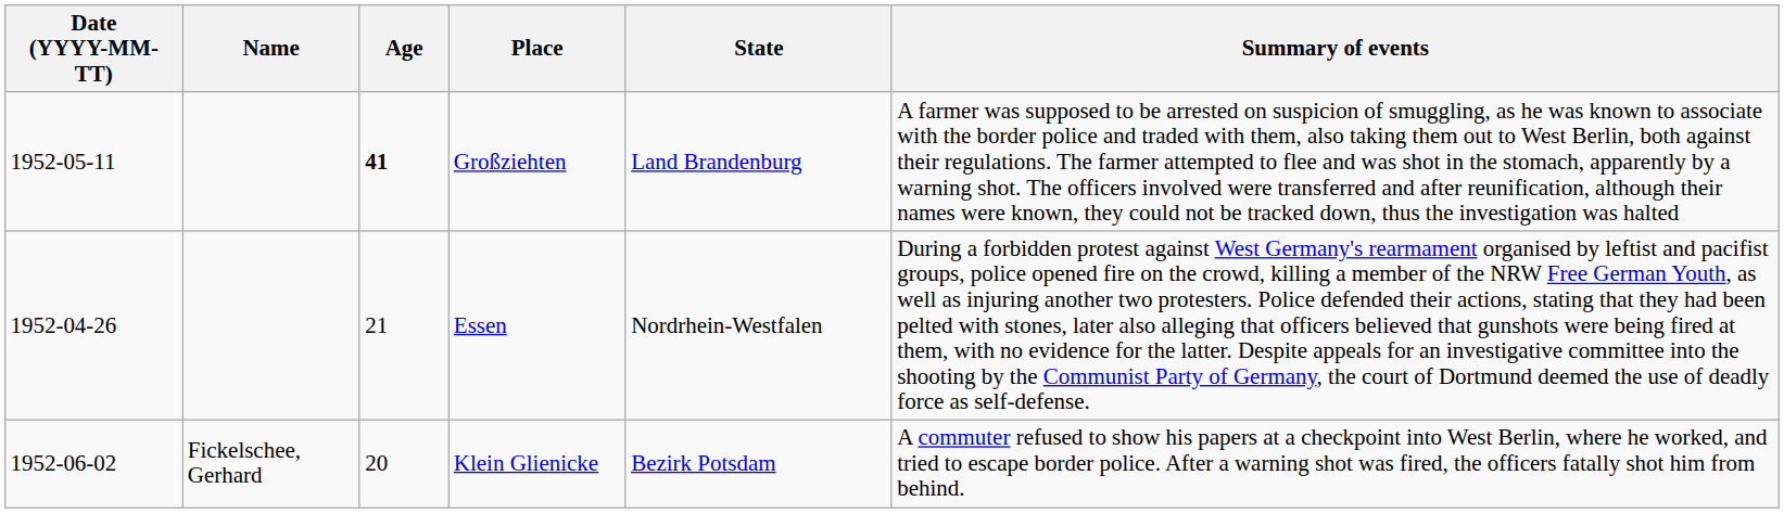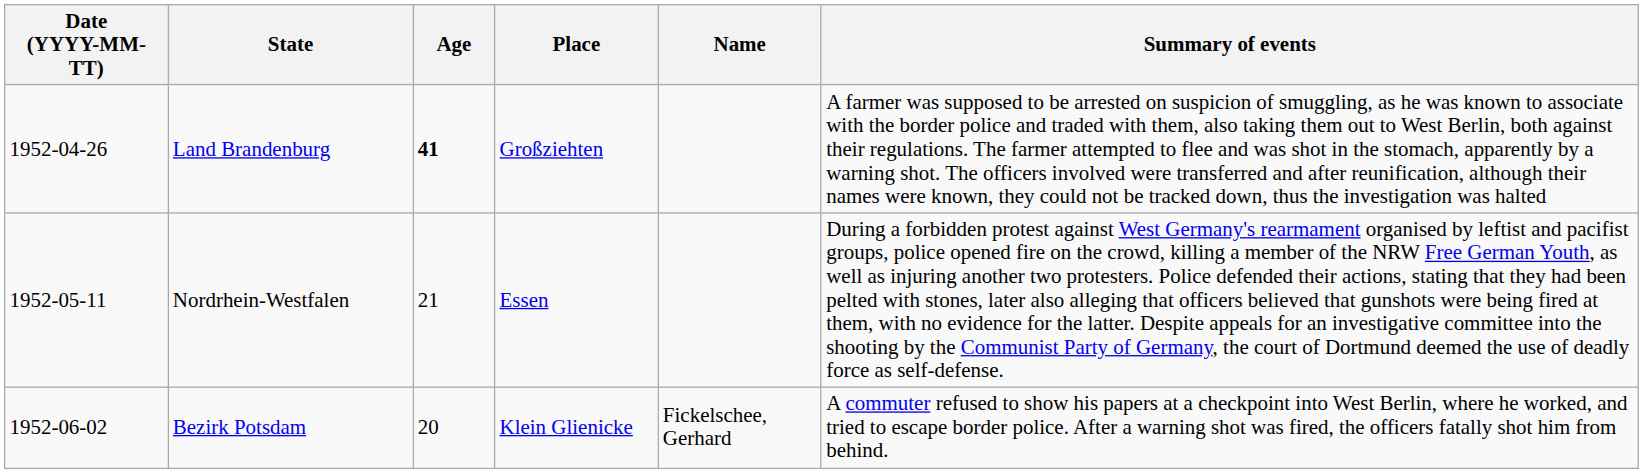columns swapped: Name <-> State
Großziehten | Date (YYYY-MM-TT): 1952-05-11 -> 1952-04-26
Essen | Date (YYYY-MM-TT): 1952-04-26 -> 1952-05-11
